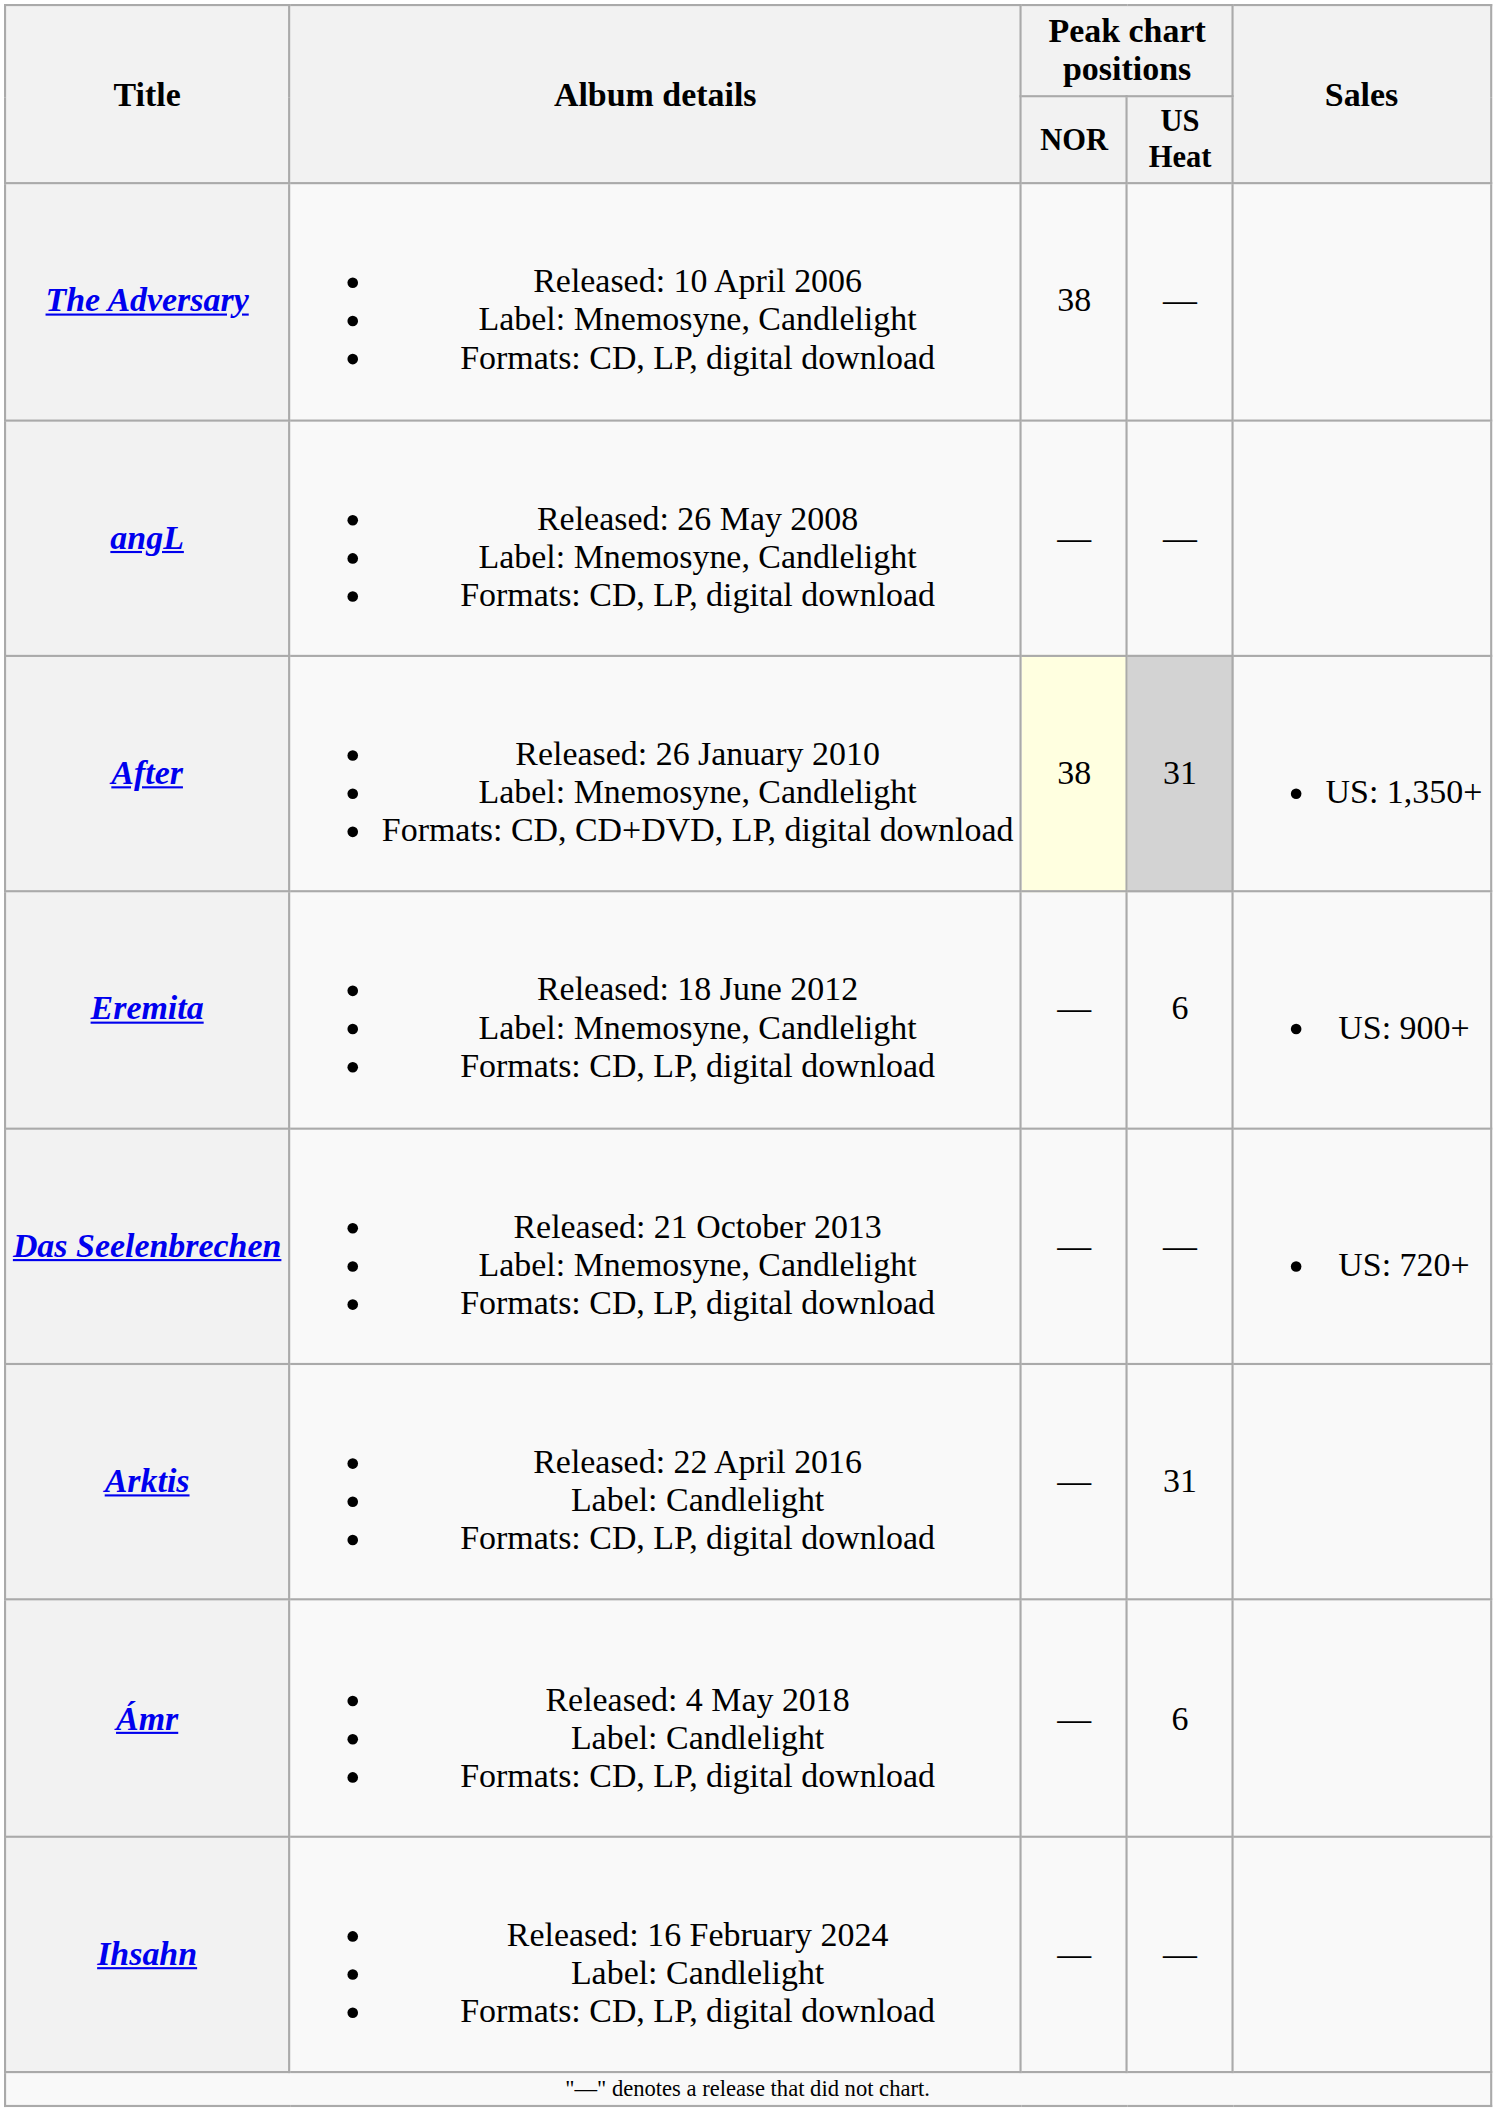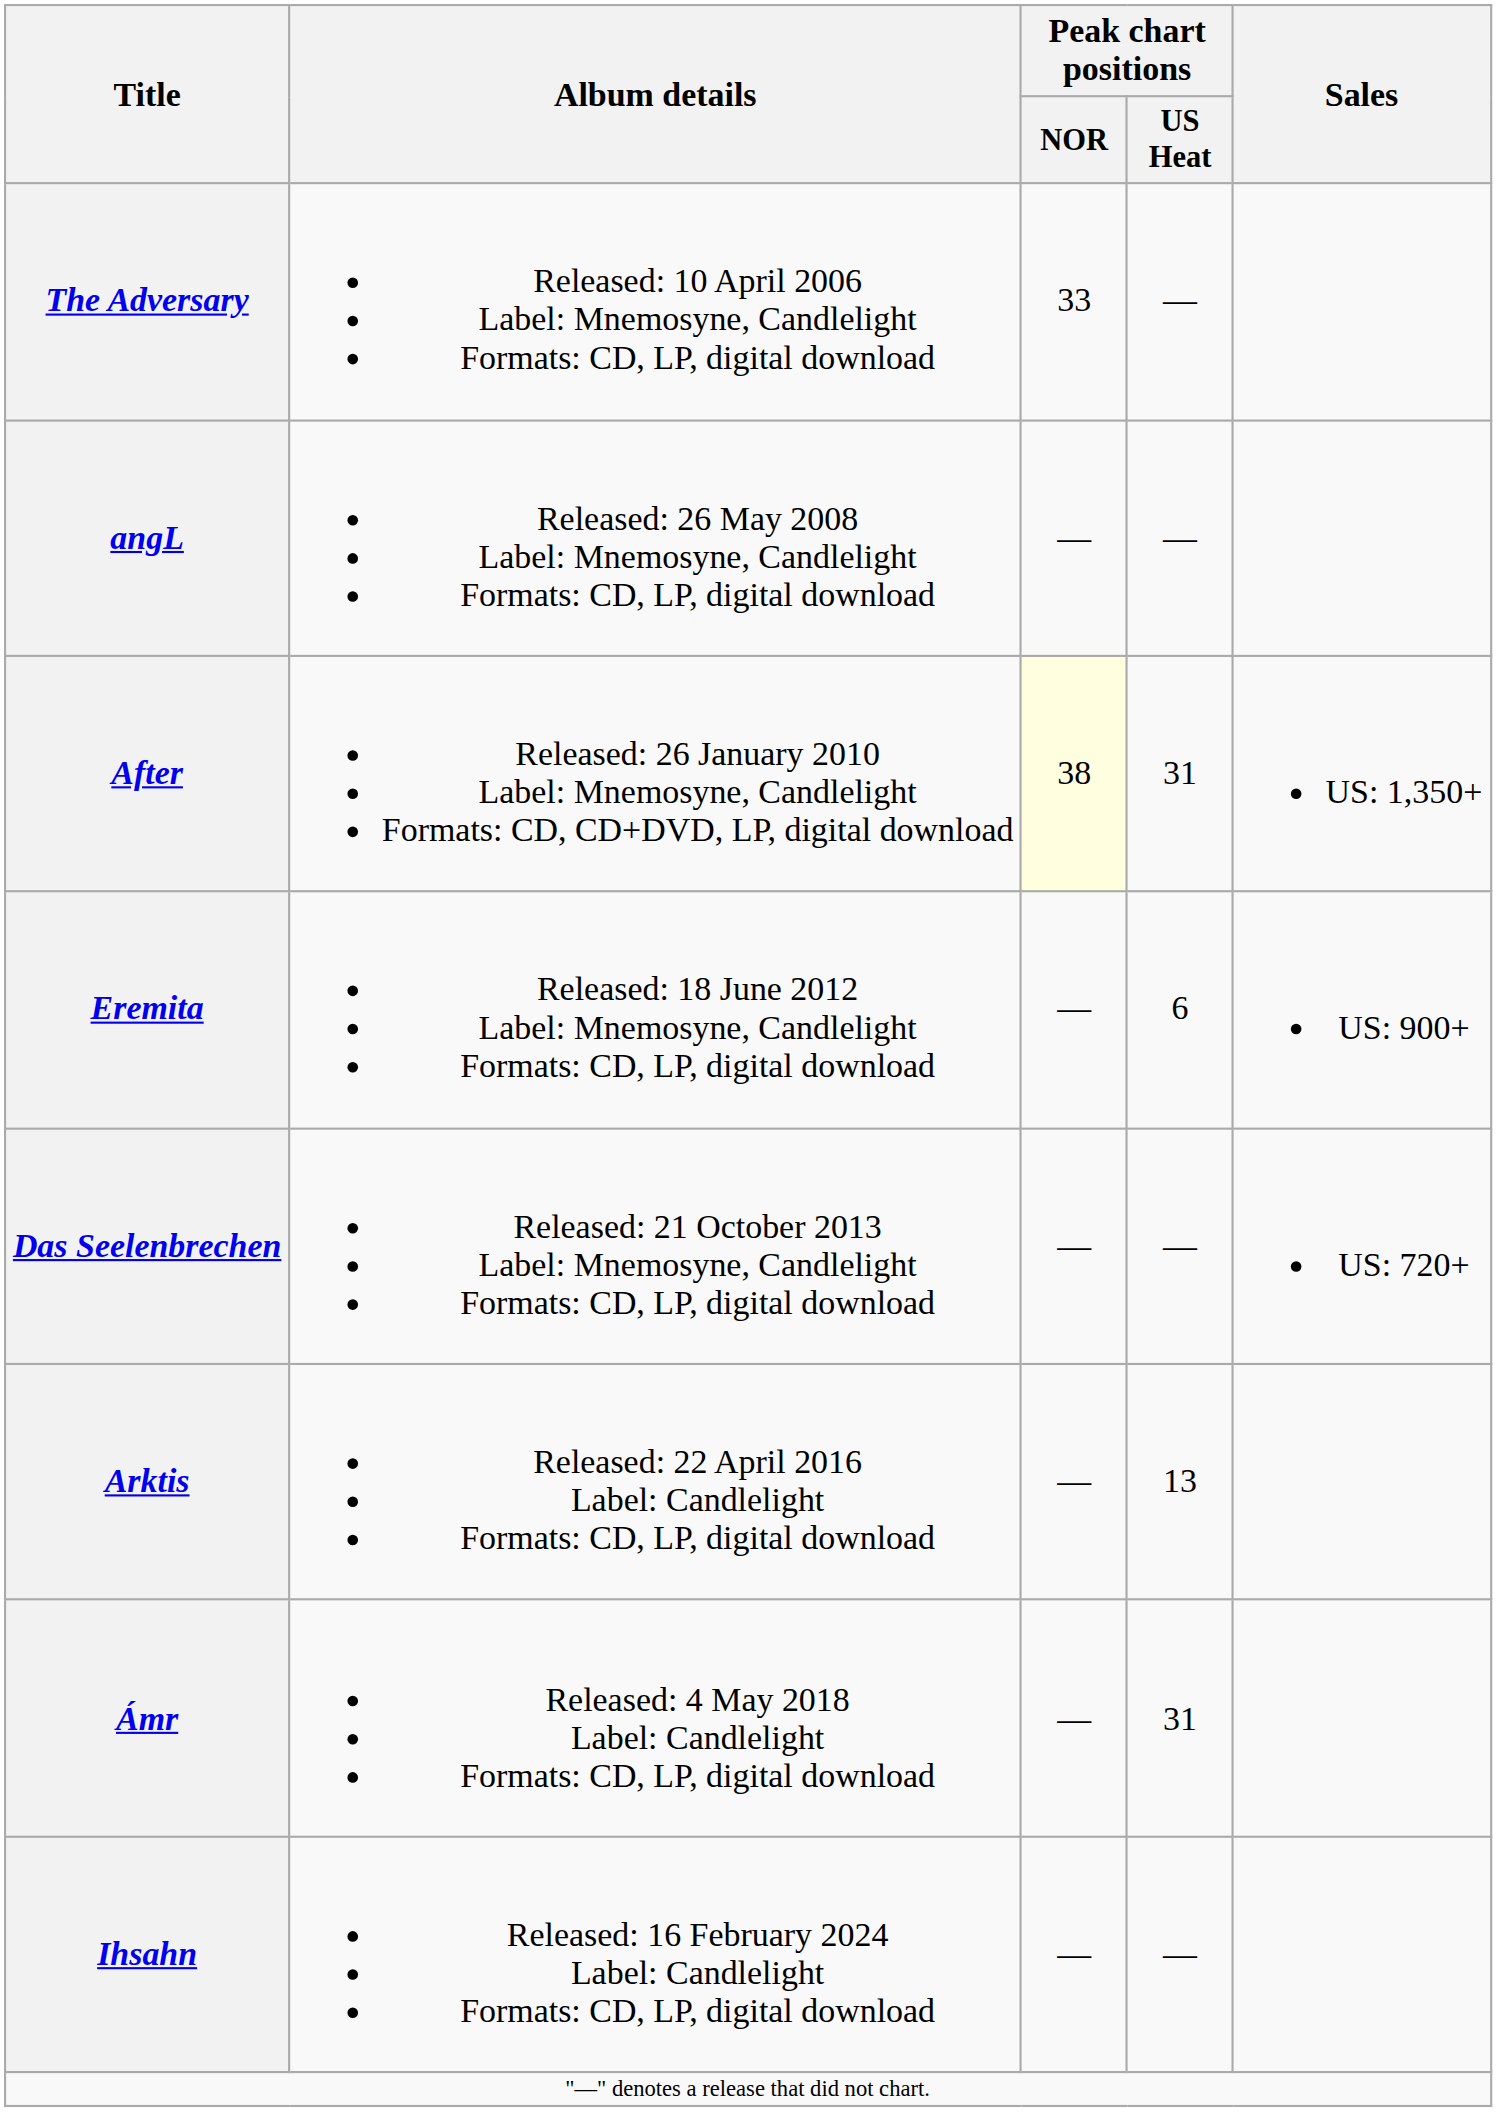The Adversary | Peak chart positions / NOR: 38 -> 33
After | Peak chart positions / US Heat: lightgrey background -> no background
Arktis | Peak chart positions / US Heat: 31 -> 13
Ámr | Peak chart positions / US Heat: 6 -> 31
